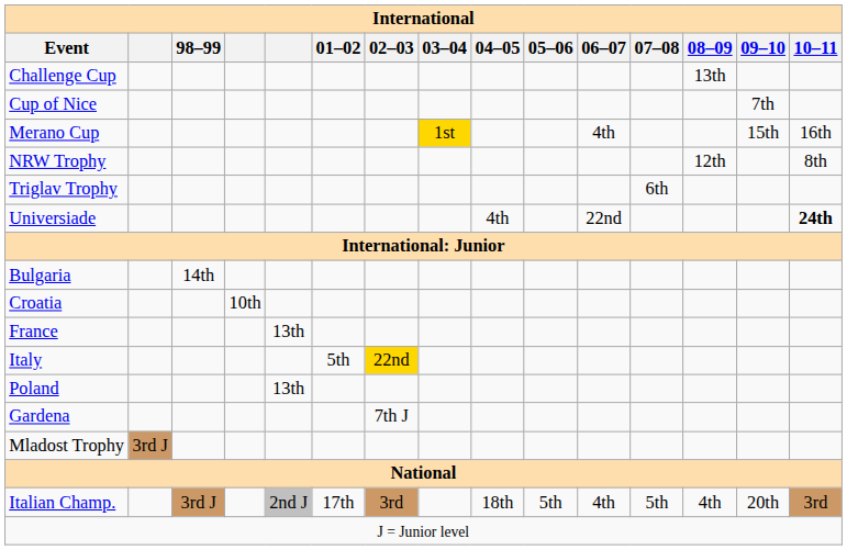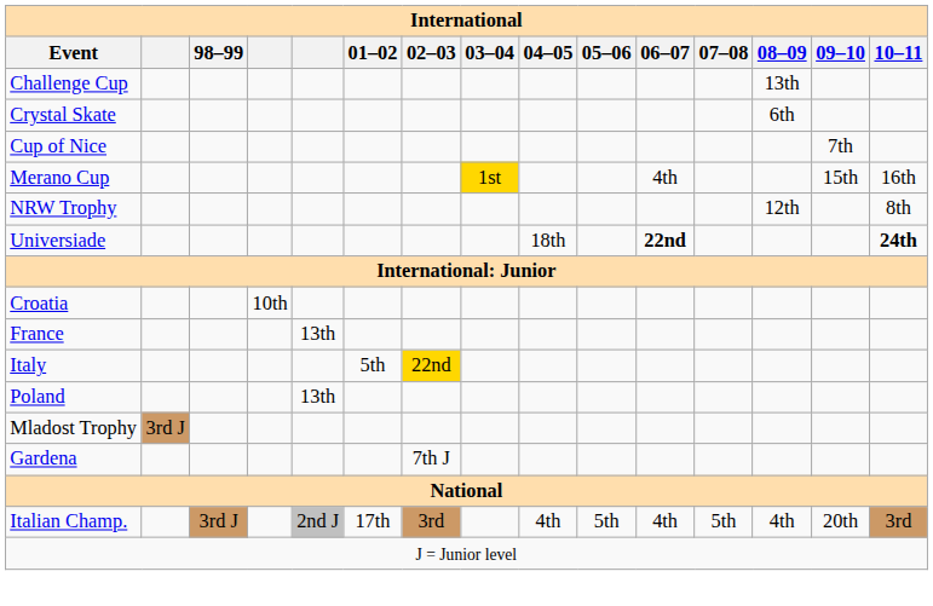+ row: Crystal Skate | 6th
- row: Triglav Trophy | 6th
Universiade | 04–05: 4th -> 18th
Universiade | 06–07: normal -> bold
- row: Bulgaria | 14th
rows swapped: Gardena <-> Mladost Trophy
Italian Champ. | 04–05: 18th -> 4th
